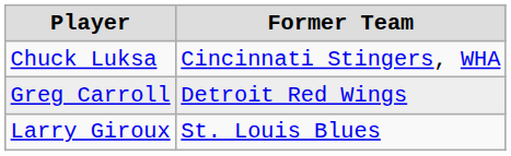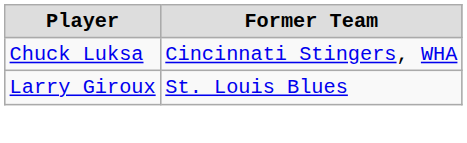- row: Greg Carroll | Detroit Red Wings
